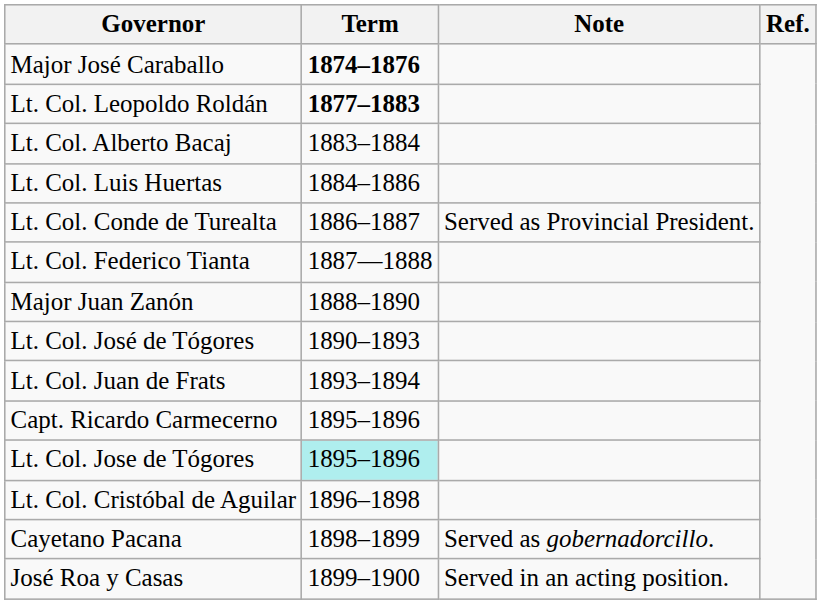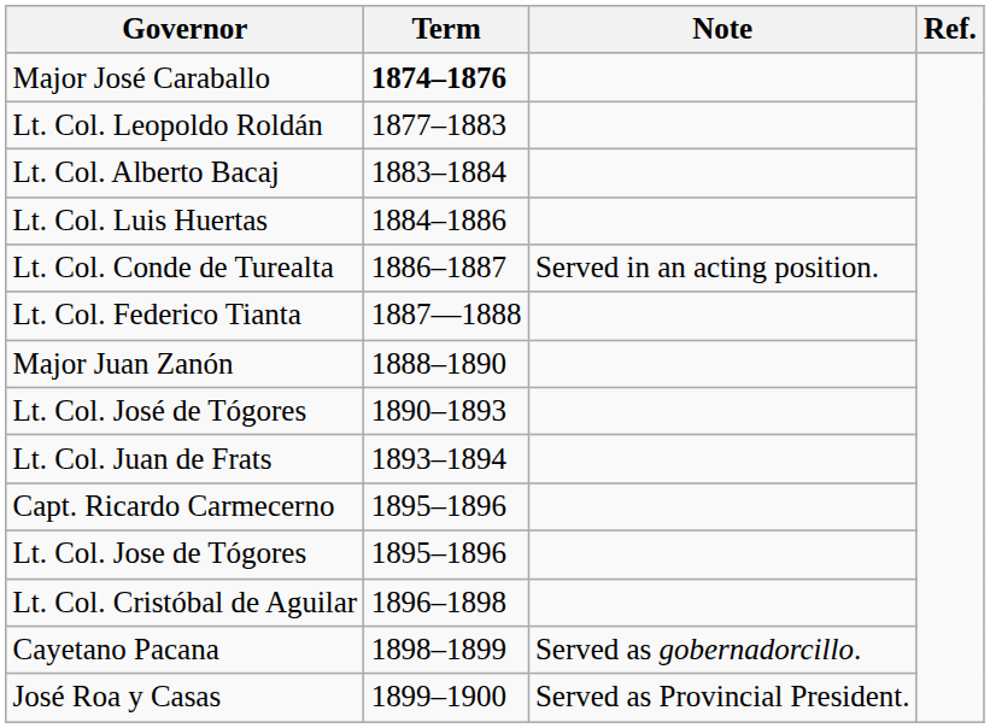Lt. Col. Leopoldo Roldán | Term: bold -> normal
Lt. Col. Conde de Turealta | Note: Served as Provincial President. -> Served in an acting position.
Lt. Col. Jose de Tógores | Term: paleturquoise background -> no background
José Roa y Casas | Note: Served in an acting position. -> Served as Provincial President.
